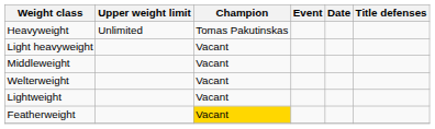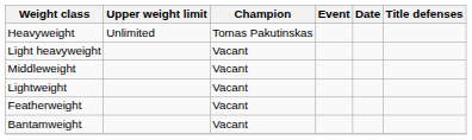- row: Welterweight | Vacant
Featherweight | Champion: gold background -> no background
+ row: Bantamweight | Vacant
